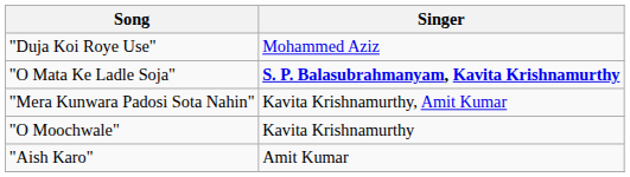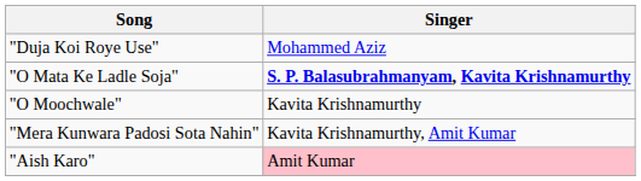rows swapped: "O Moochwale" <-> "Mera Kunwara Padosi Sota Nahin"
"Aish Karo" | Singer: no background -> pink background
